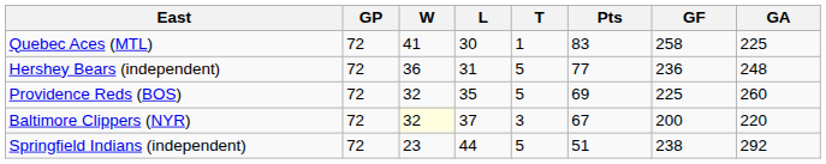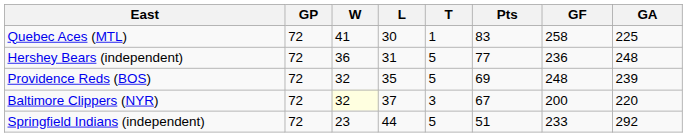Providence Reds (BOS) | GF: 225 -> 248
Providence Reds (BOS) | GA: 260 -> 239
Springfield Indians (independent) | GF: 238 -> 233
